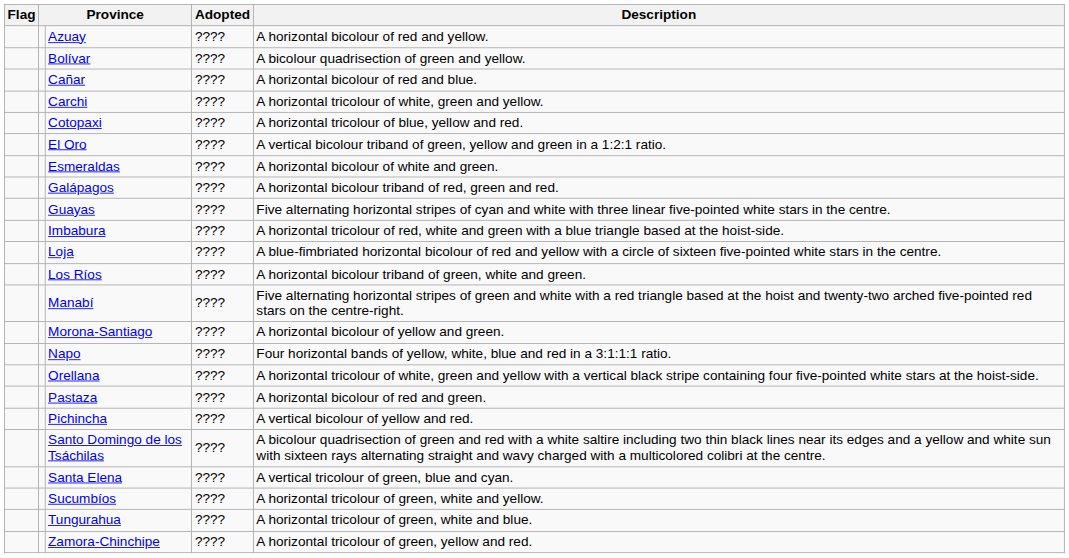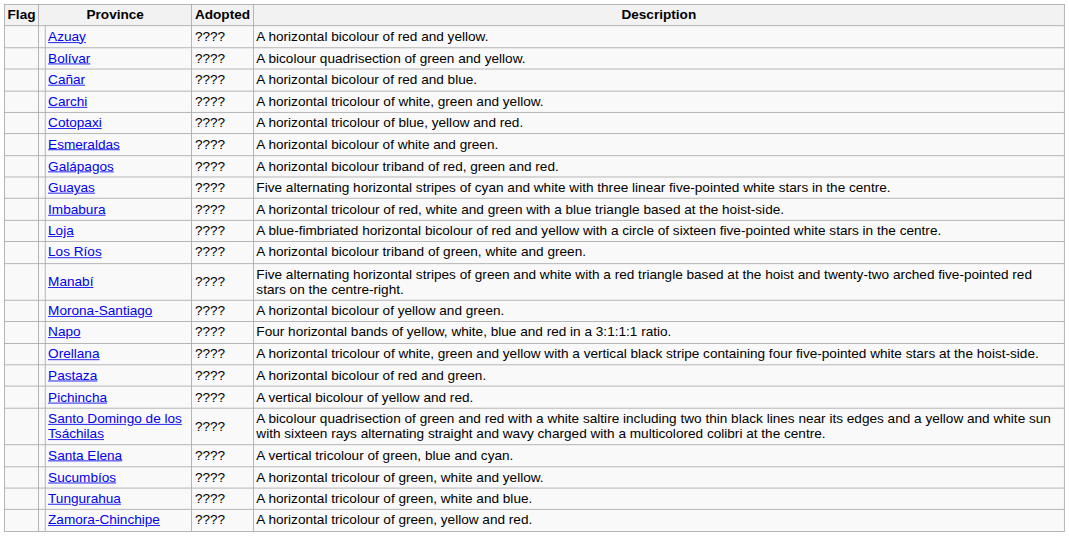- row: El Oro | ???? | A vertical bicolour triband of green, yellow and green in a 1:2:1 ratio.
